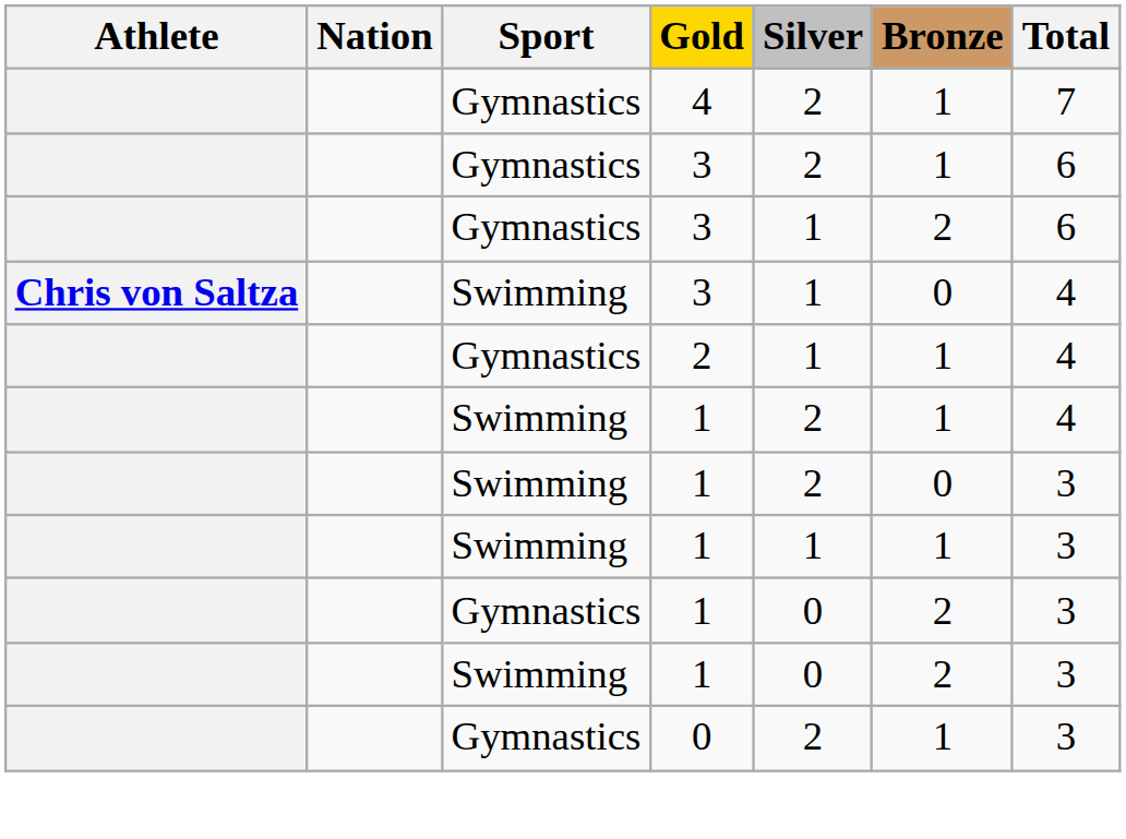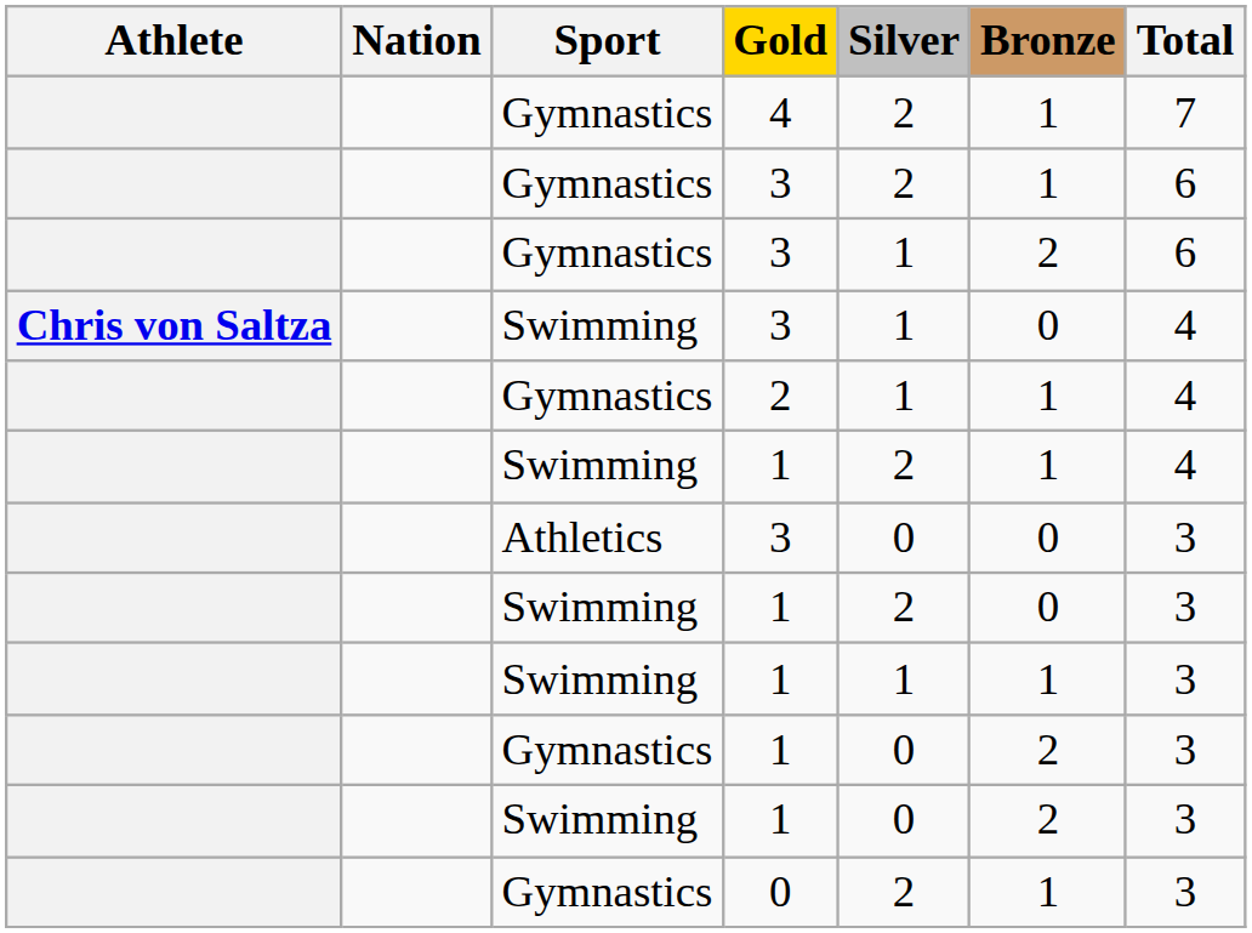+ row: Athletics | 3 | 0 | 0 | 3
